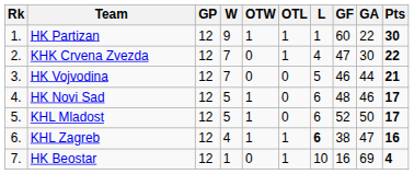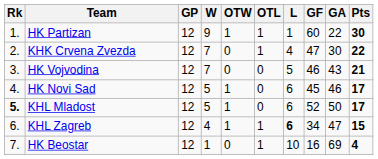HK Vojvodina | GA: 44 -> 43
HK Novi Sad | GF: 48 -> 45
KHL Mladost | Rk: normal -> bold
KHL Zagreb | GF: 38 -> 34
KHL Zagreb | Pts: 16 -> 15
